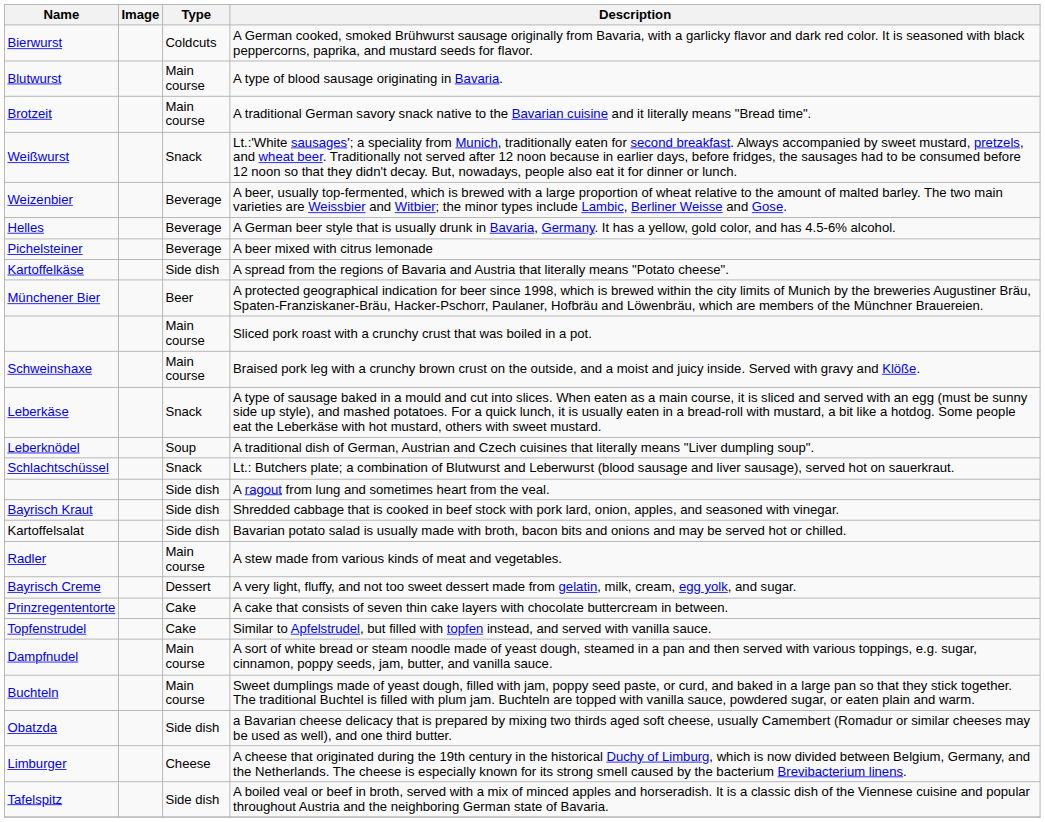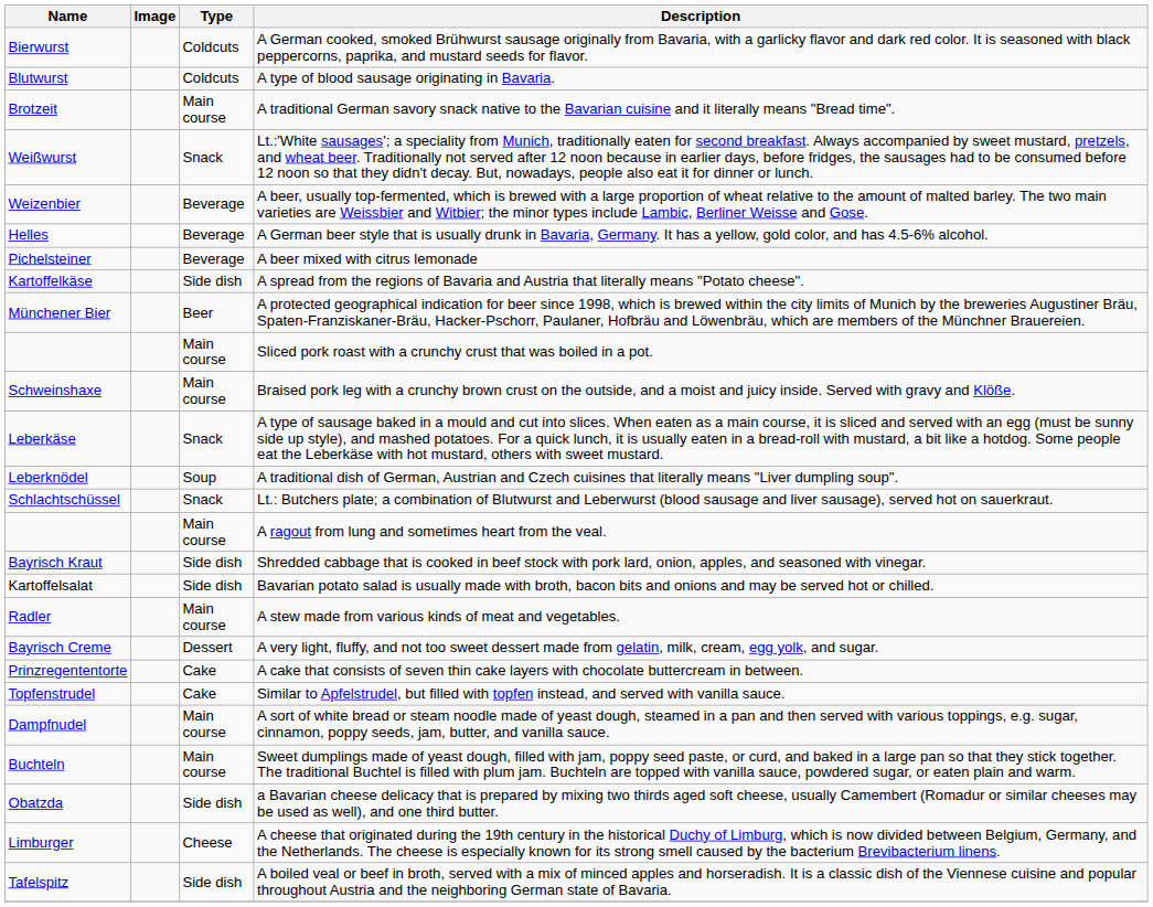A type of blood sausage originating in Bavaria. | Type: Main course -> Coldcuts
A ragout from lung and sometimes heart from the veal. | Type: Side dish -> Main course
